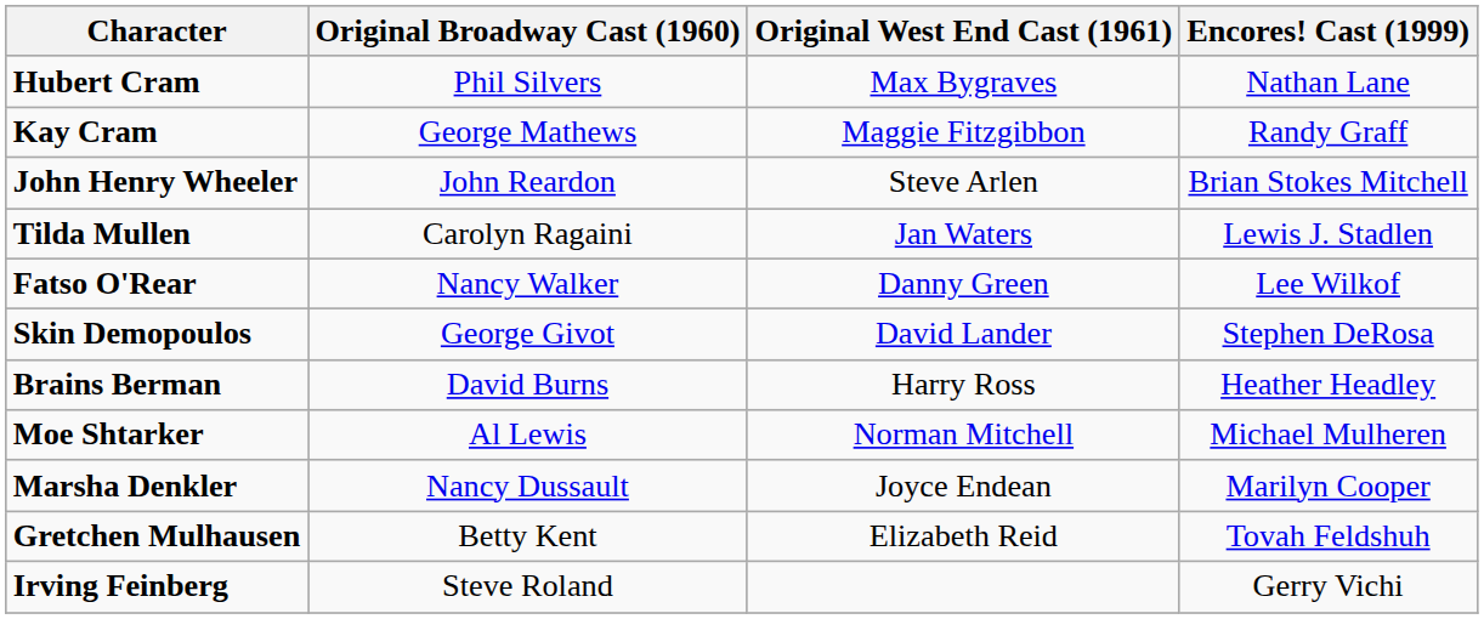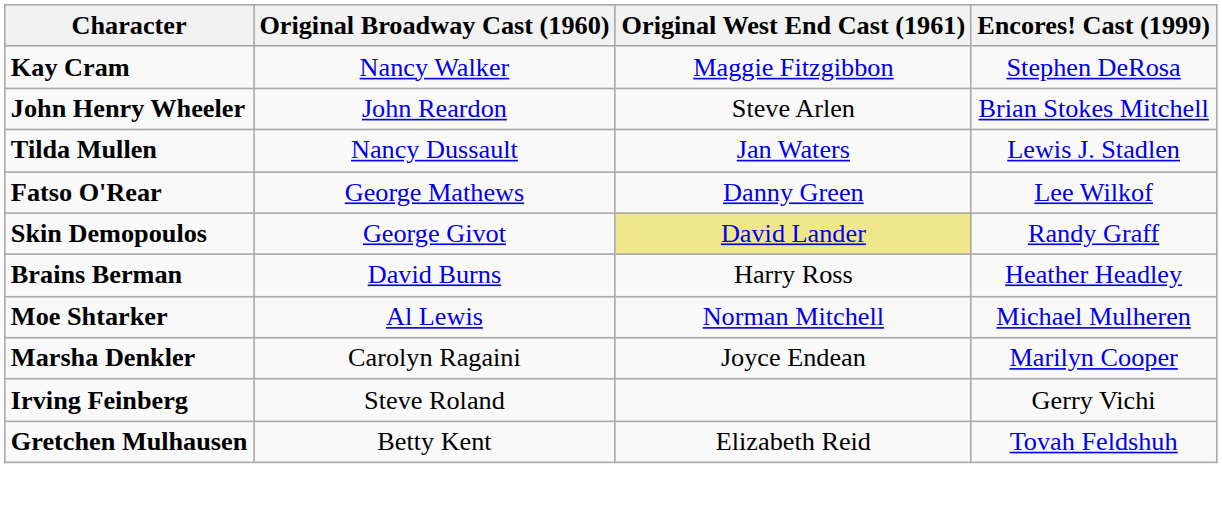- row: Hubert Cram | Phil Silvers | Max Bygraves | Nathan Lane
Kay Cram | Original Broadway Cast (1960): George Mathews -> Nancy Walker
Kay Cram | Encores! Cast (1999): Randy Graff -> Stephen DeRosa
Tilda Mullen | Original Broadway Cast (1960): Carolyn Ragaini -> Nancy Dussault
Fatso O'Rear | Original Broadway Cast (1960): Nancy Walker -> George Mathews
Skin Demopoulos | Original West End Cast (1961): no background -> khaki background
Skin Demopoulos | Encores! Cast (1999): Stephen DeRosa -> Randy Graff
Marsha Denkler | Original Broadway Cast (1960): Nancy Dussault -> Carolyn Ragaini
rows swapped: Irving Feinberg <-> Gretchen Mulhausen
